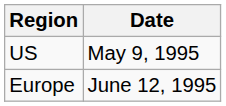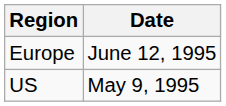rows swapped: US <-> Europe
